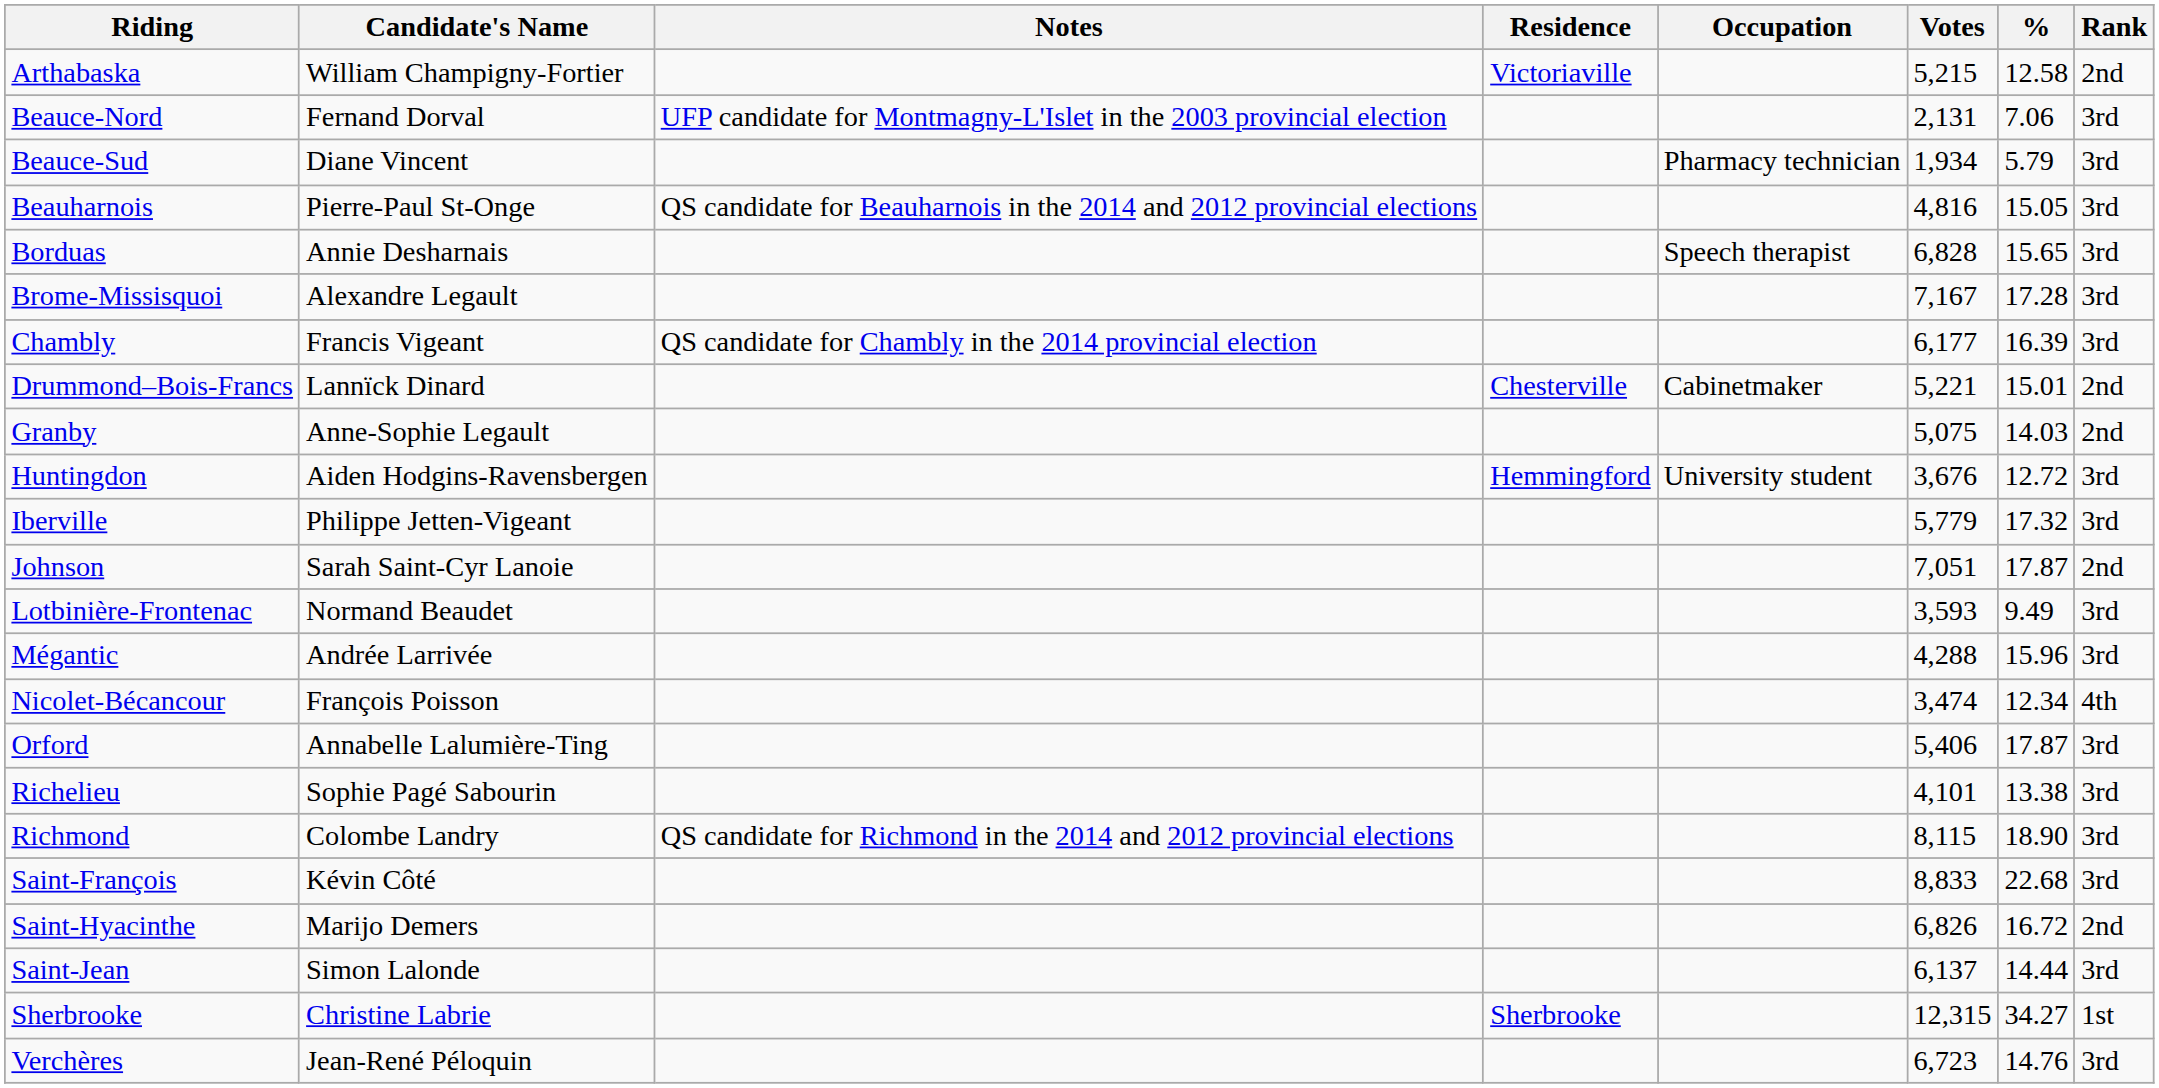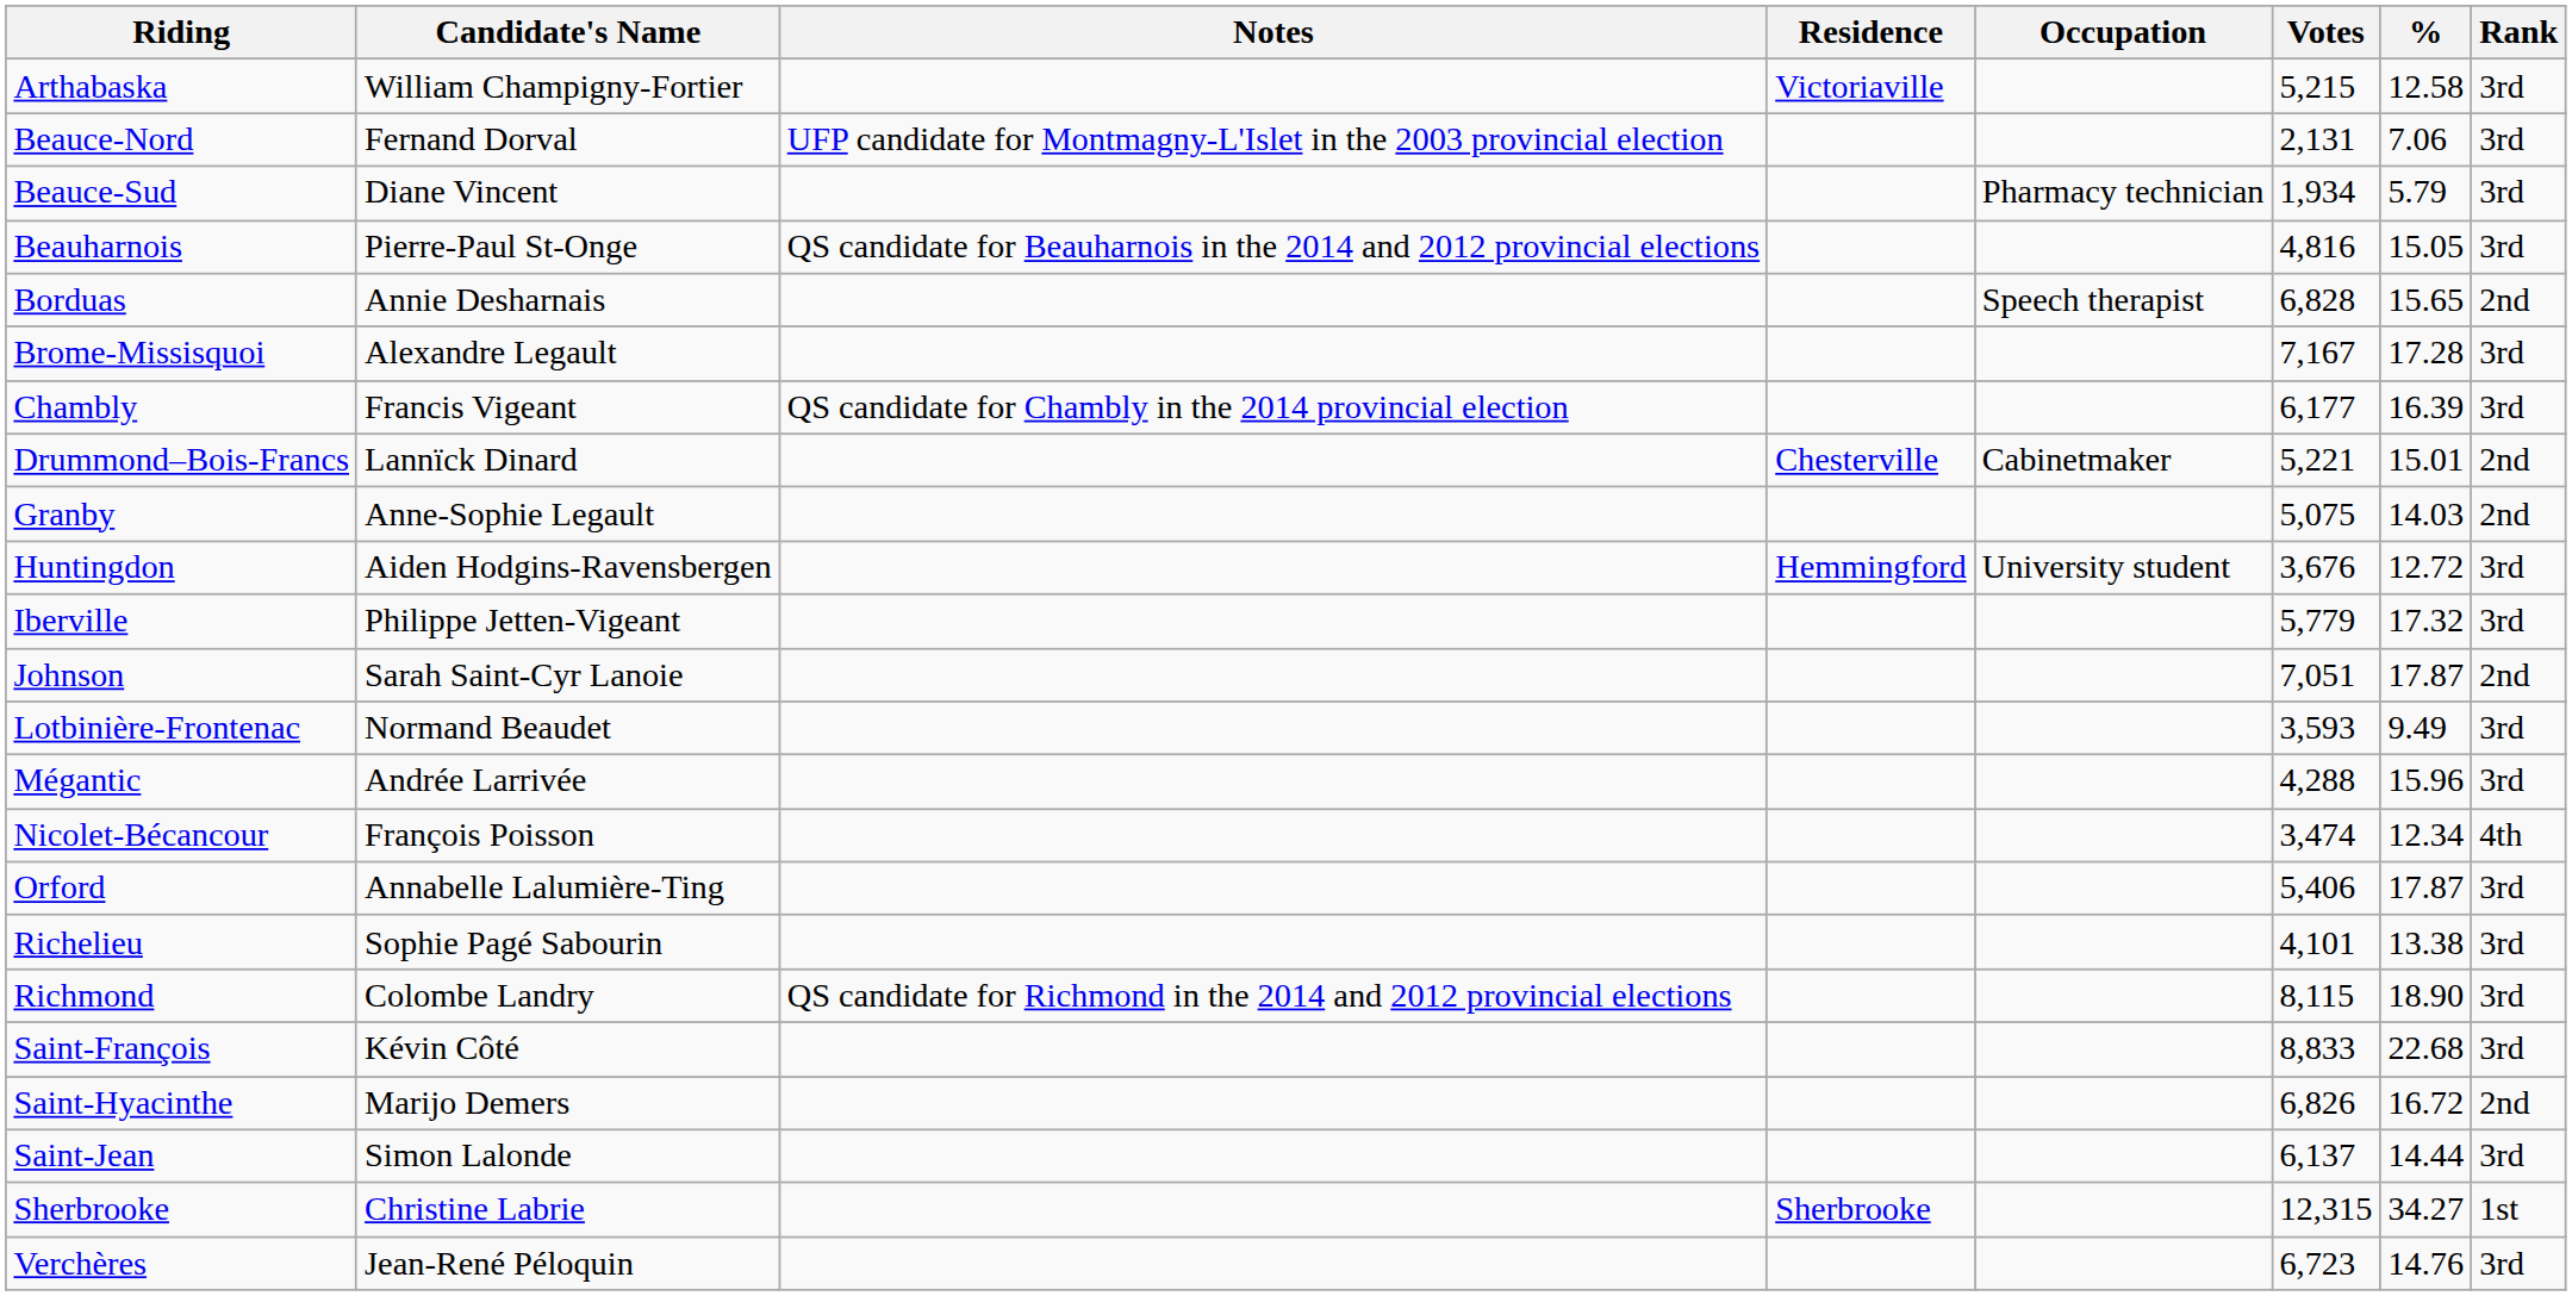Arthabaska | Rank: 2nd -> 3rd
Borduas | Rank: 3rd -> 2nd
